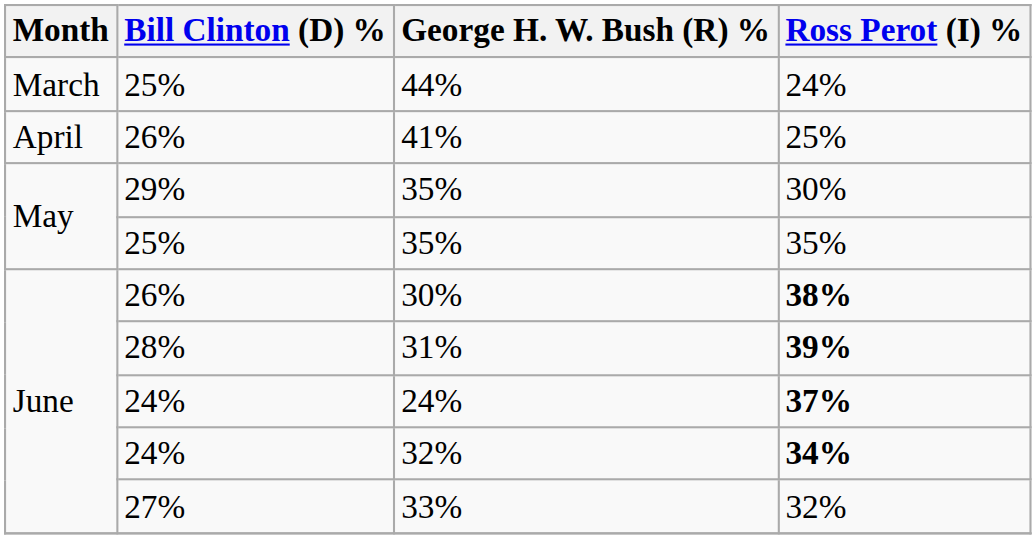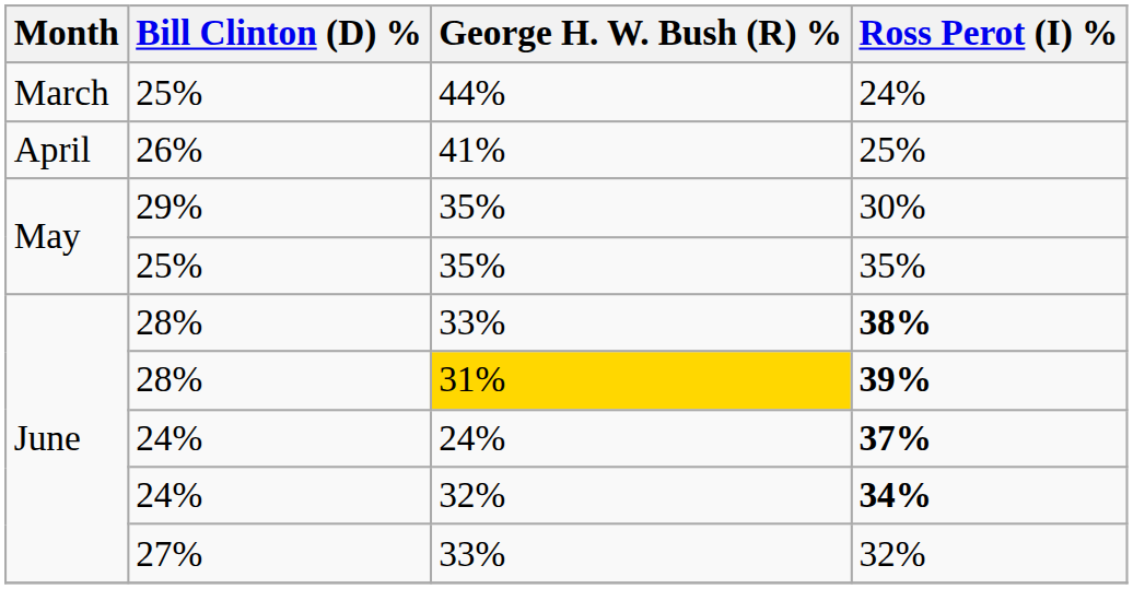38% | Bill Clinton (D) %: 26% -> 28%
38% | George H. W. Bush (R) %: 30% -> 33%
39% | George H. W. Bush (R) %: no background -> gold background
